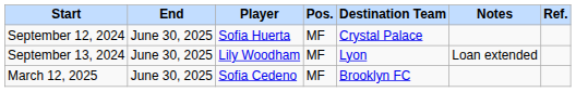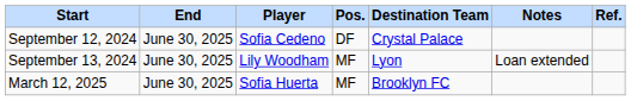September 12, 2024 | Player: Sofia Huerta -> Sofia Cedeno
September 12, 2024 | Pos.: MF -> DF
March 12, 2025 | Player: Sofia Cedeno -> Sofia Huerta
